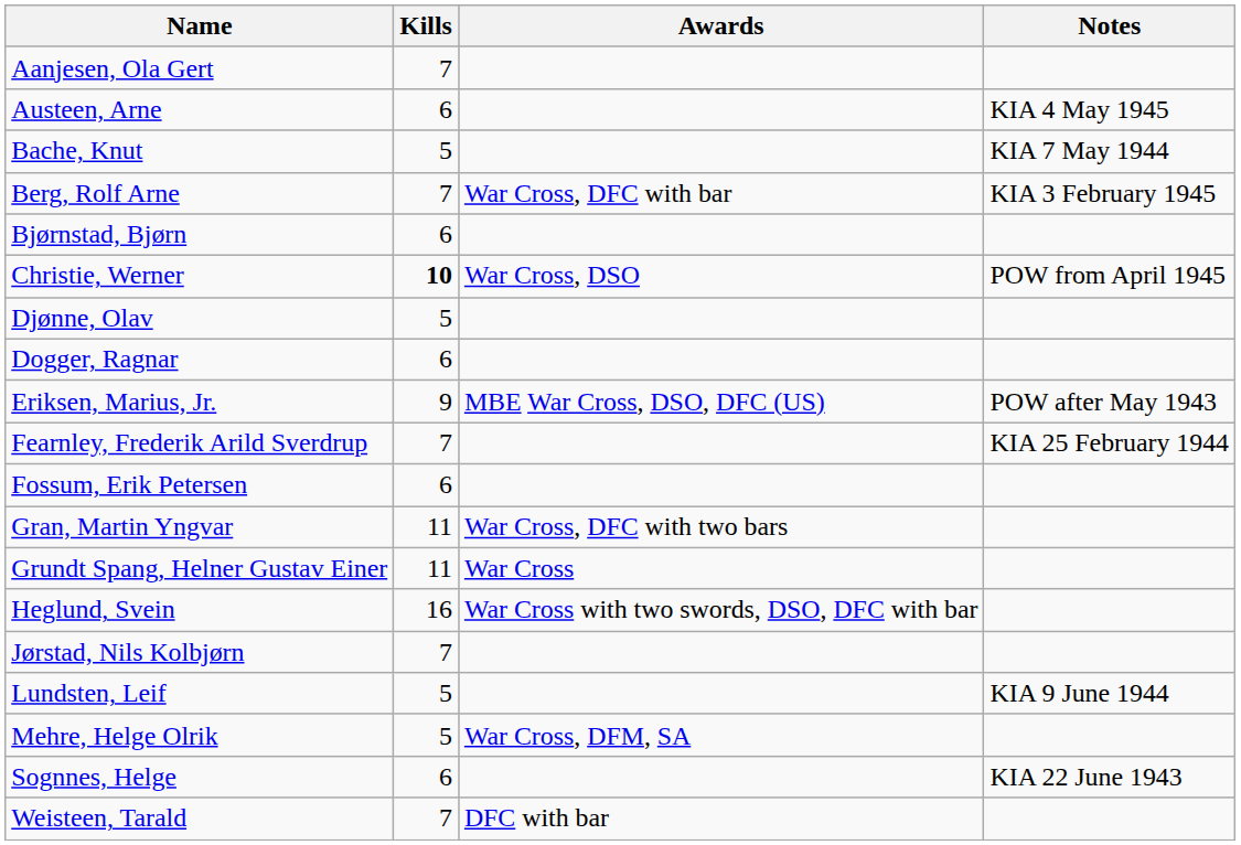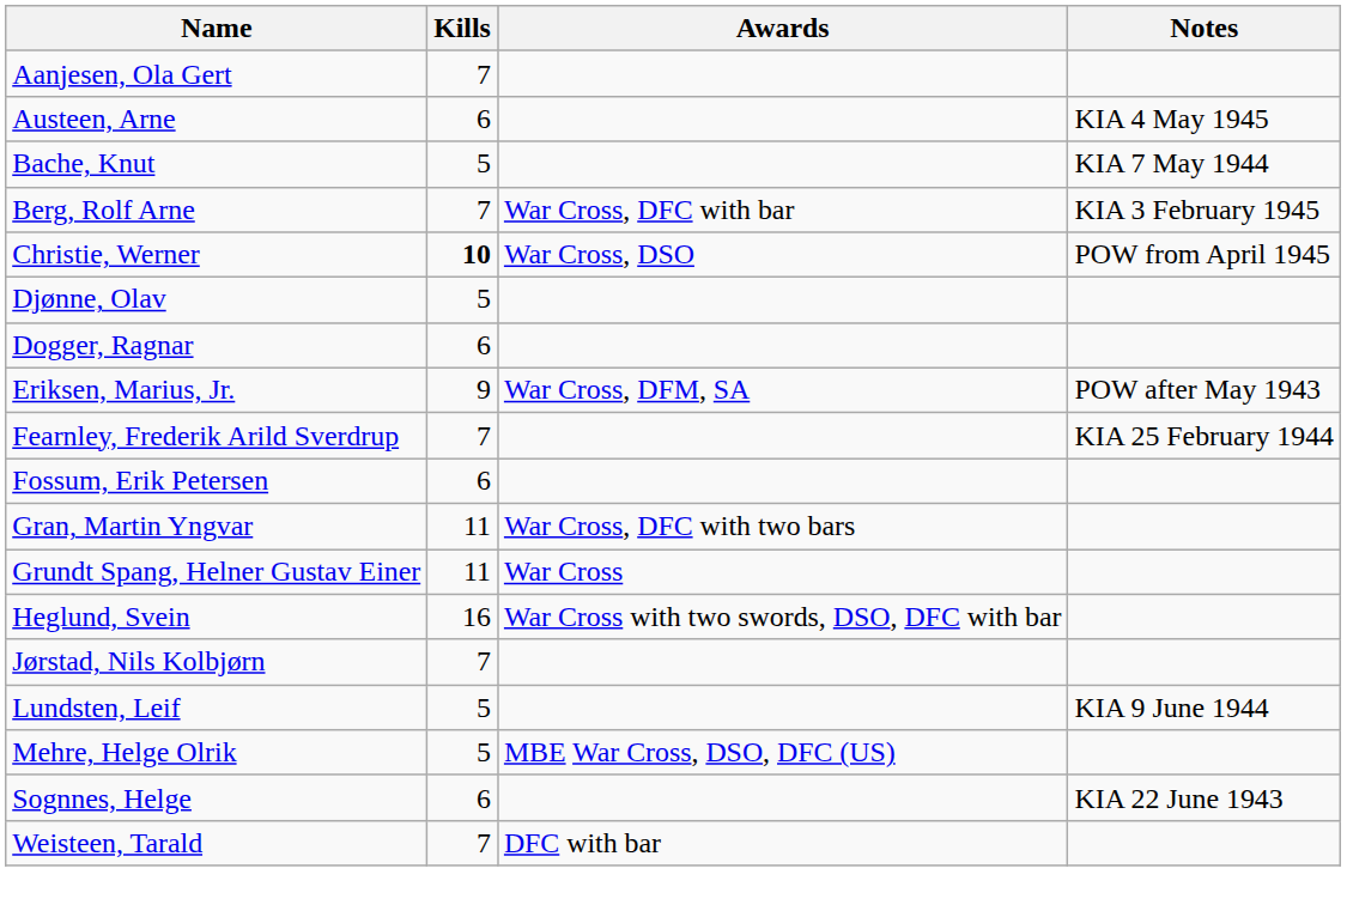- row: Bjørnstad, Bjørn | 6
Eriksen, Marius, Jr. | Awards: MBE War Cross, DSO, DFC (US) -> War Cross, DFM, SA
Mehre, Helge Olrik | Awards: War Cross, DFM, SA -> MBE War Cross, DSO, DFC (US)
